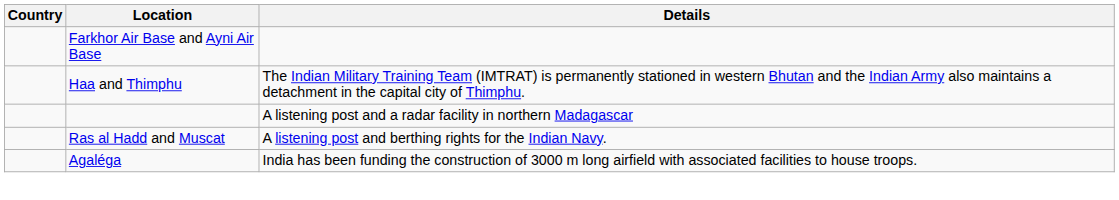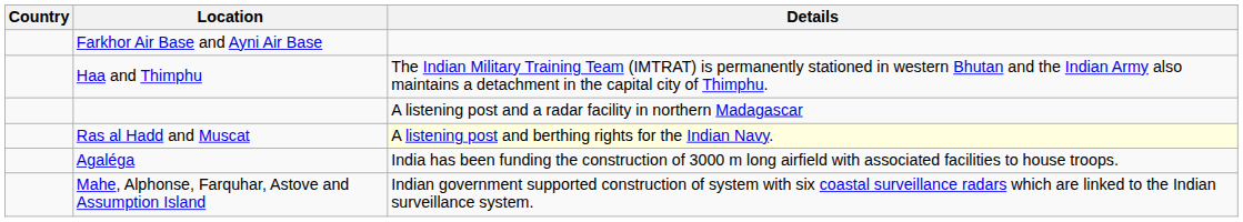Ras al Hadd and Muscat | Details: no background -> lightyellow background
+ row: Mahe, Alphonse, Farquhar, Astove and Assumption Island | Indian government supported construction of system with six coastal surveillance radars which are linked to the Indian surveillance system.
